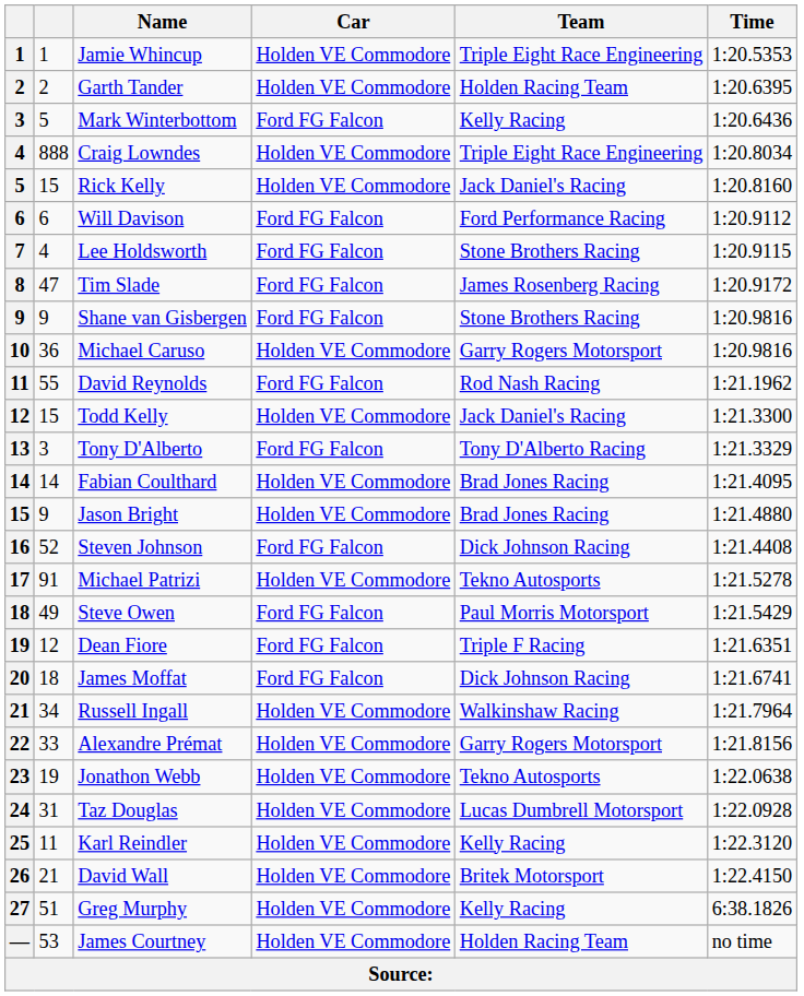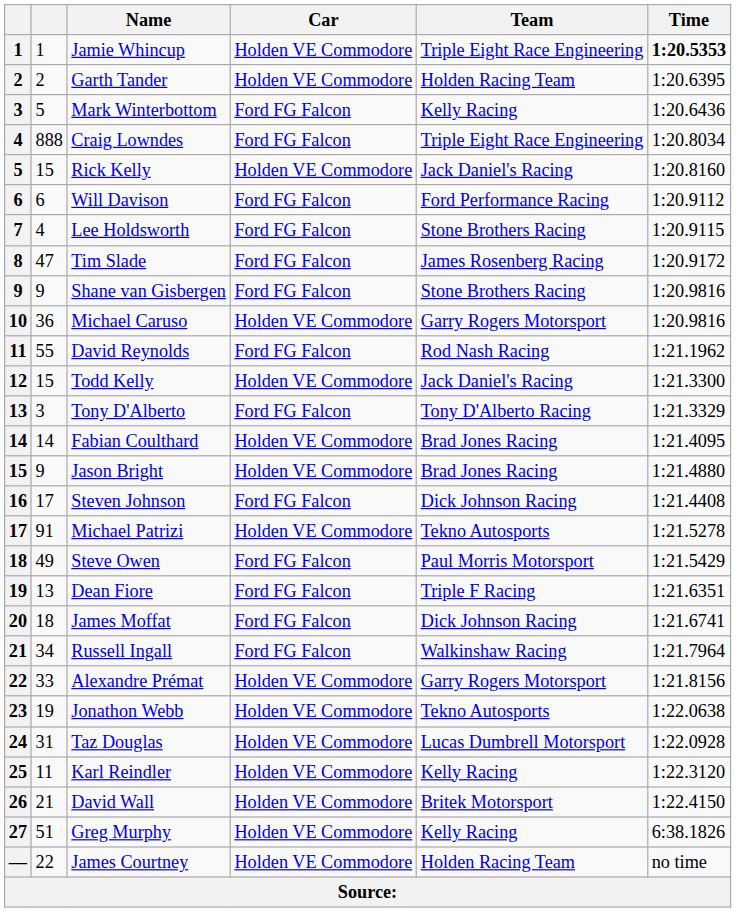Jamie Whincup | Time: normal -> bold
Craig Lowndes | Car: Holden VE Commodore -> Ford FG Falcon
Steven Johnson | column 2: 52 -> 17
Dean Fiore | column 2: 12 -> 13
Russell Ingall | Car: Holden VE Commodore -> Ford FG Falcon
James Courtney | column 2: 53 -> 22
